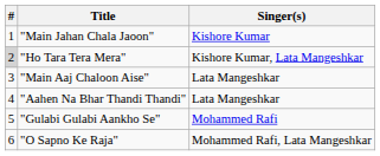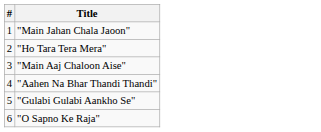- column: Singer(s) | Kishore Kumar | Kishore Kumar, Lata Mangeshkar | Lata Mangeshkar | Lata Mangeshkar | Mohammed Rafi | Mohammed Rafi, Lata Mangeshkar
"Ho Tara Tera Mera" | #: lightgrey background -> no background
